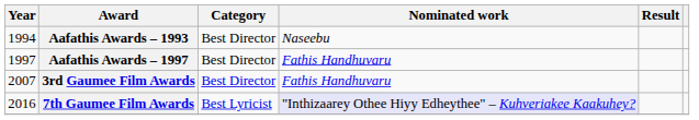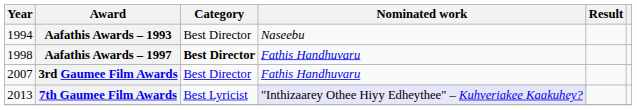Aafathis Awards – 1997 | Year: 1997 -> 1998
Aafathis Awards – 1997 | Category: normal -> bold
7th Gaumee Film Awards | Year: 2016 -> 2013
